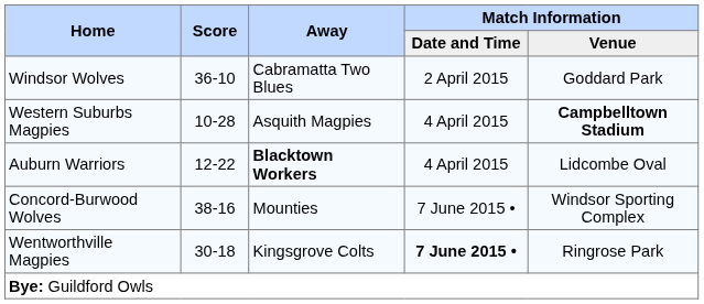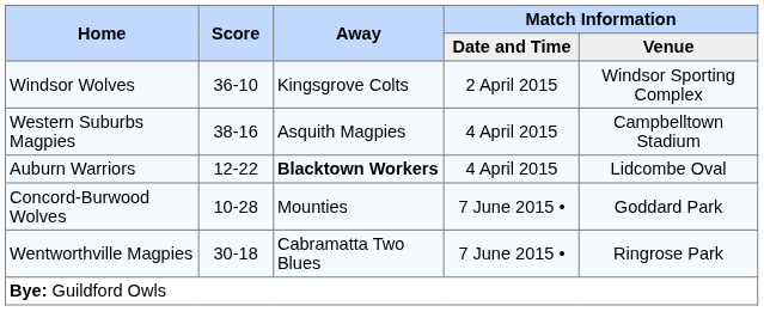Windsor Wolves | Away: Cabramatta Two Blues -> Kingsgrove Colts
Windsor Wolves | Match Information / Venue: Goddard Park -> Windsor Sporting Complex
Western Suburbs Magpies | Score: 10-28 -> 38-16
Western Suburbs Magpies | Match Information / Venue: bold -> normal
Concord-Burwood Wolves | Score: 38-16 -> 10-28
Concord-Burwood Wolves | Match Information / Venue: Windsor Sporting Complex -> Goddard Park
Wentworthville Magpies | Away: Kingsgrove Colts -> Cabramatta Two Blues
Wentworthville Magpies | Match Information / Date and Time: bold -> normal
